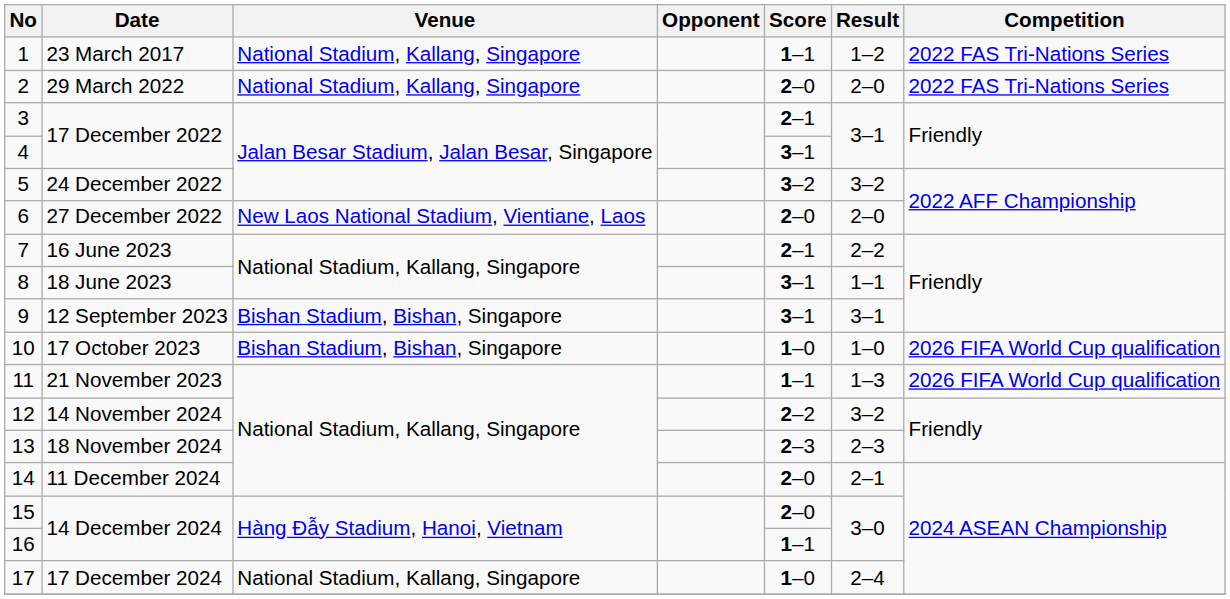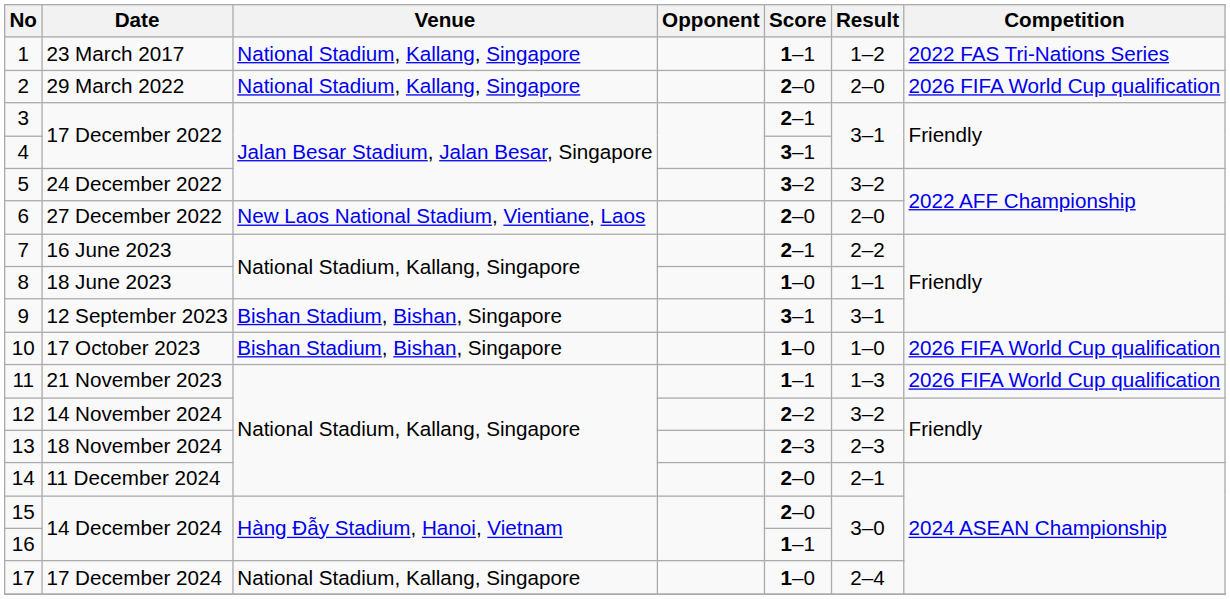2 | Competition: 2022 FAS Tri-Nations Series -> 2026 FIFA World Cup qualification
8 | Score: 3–1 -> 1–0
